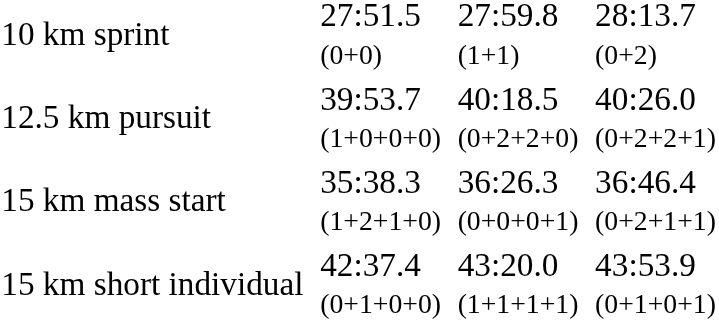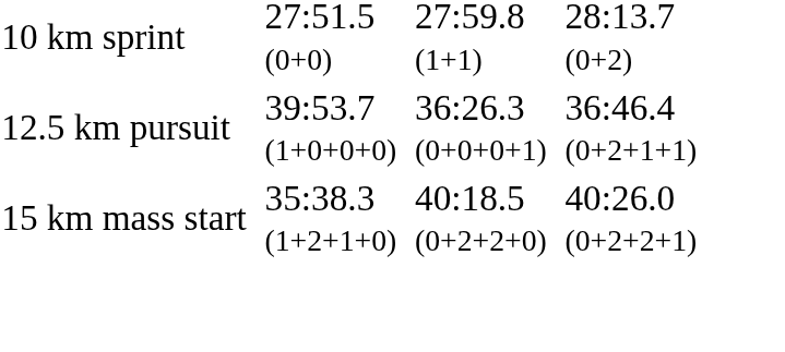12.5 km pursuit | column 5: 40:18.5 (0+2+2+0) -> 36:26.3 (0+0+0+1)
12.5 km pursuit | column 7: 40:26.0 (0+2+2+1) -> 36:46.4 (0+2+1+1)
15 km mass start | column 5: 36:26.3 (0+0+0+1) -> 40:18.5 (0+2+2+0)
15 km mass start | column 7: 36:46.4 (0+2+1+1) -> 40:26.0 (0+2+2+1)
- row: 15 km short individual | 42:37.4 (0+1+0+0) | 43:20.0 (1+1+1+1) | 43:53.9 (0+1+0+1)
